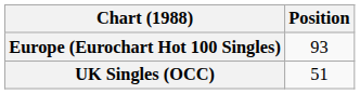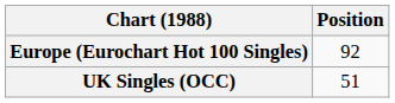Europe (Eurochart Hot 100 Singles) | Position: 93 -> 92
